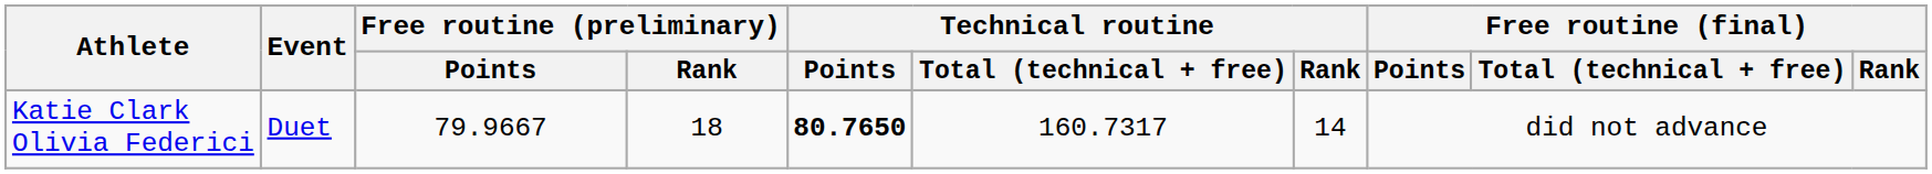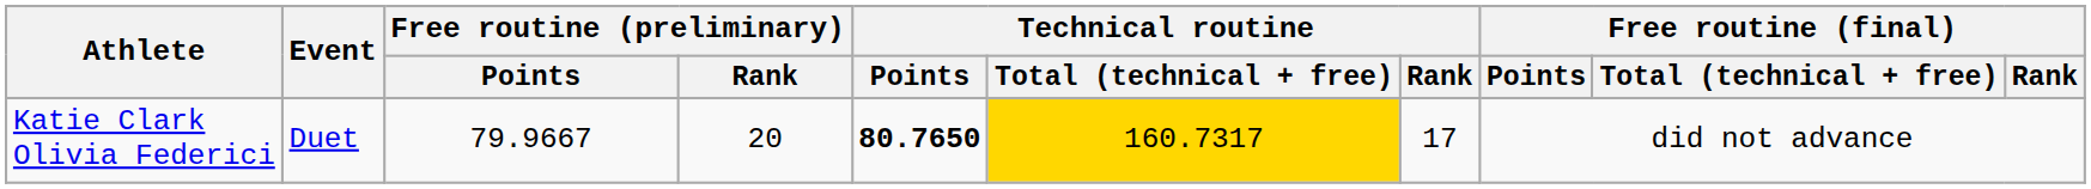Katie Clark Olivia Federici | Free routine (preliminary) / Rank: 18 -> 20
Katie Clark Olivia Federici | Technical routine / Total (technical + free): no background -> gold background
Katie Clark Olivia Federici | Technical routine / Rank: 14 -> 17
